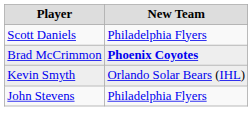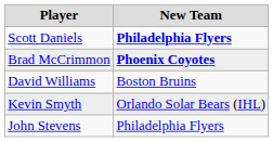Scott Daniels | New Team: normal -> bold
+ row: David Williams | Boston Bruins
